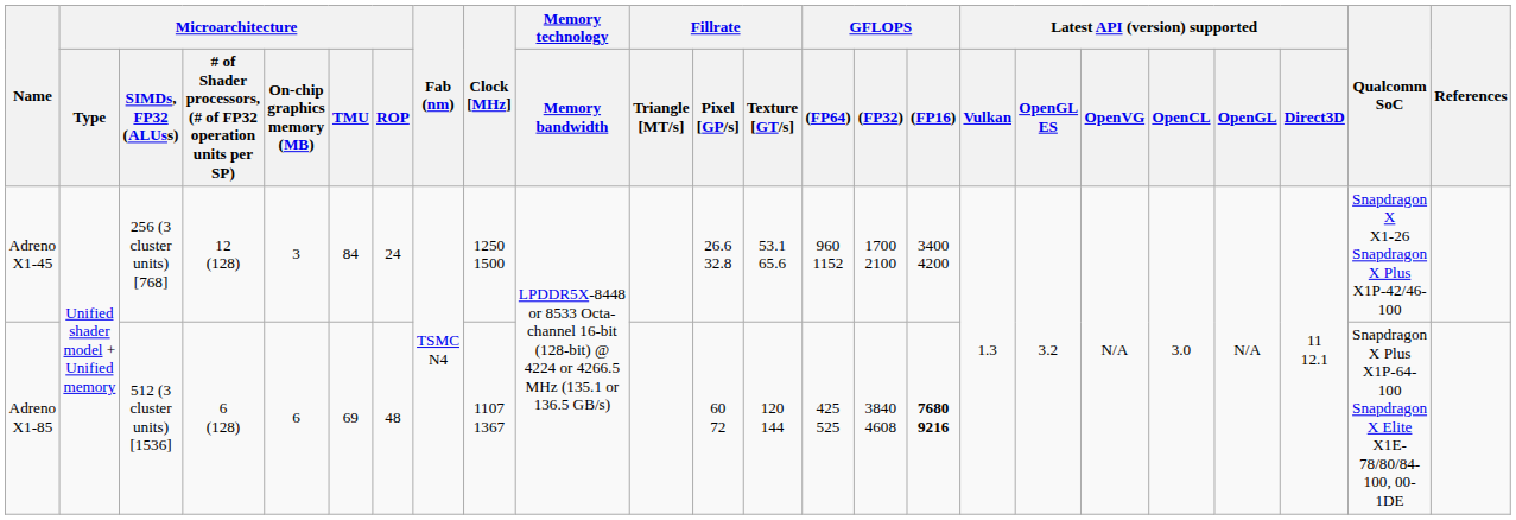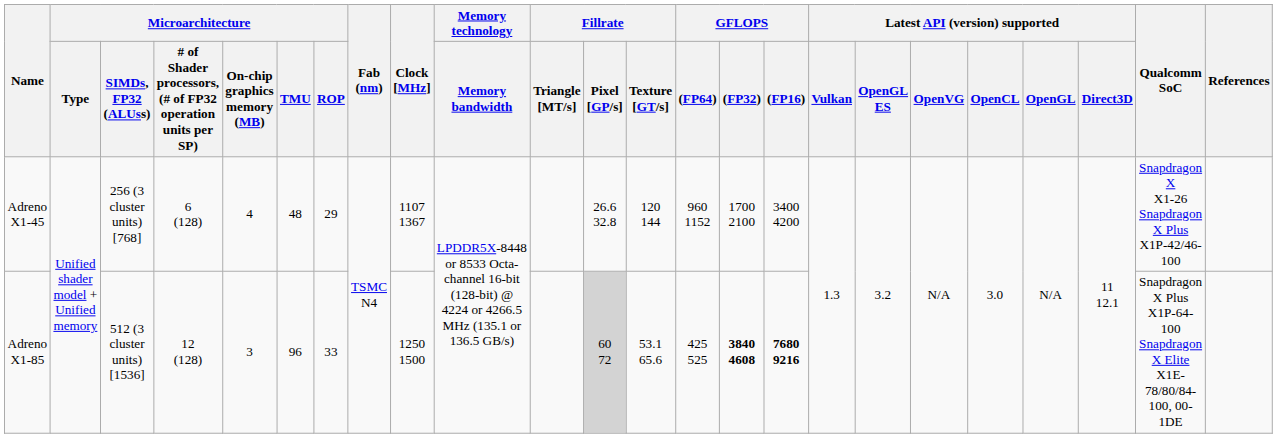Adreno X1-45 | column 4: 12 (128) -> 6 (128)
Adreno X1-45 | Microarchitecture / On-chip graphics memory (MB): 3 -> 4
Adreno X1-45 | Microarchitecture / TMU: 84 -> 48
Adreno X1-45 | Microarchitecture / ROP: 24 -> 29
Adreno X1-45 | Clock [MHz]: 1250 1500 -> 1107 1367
Adreno X1-45 | Fillrate / Texture [GT/s]: 53.1 65.6 -> 120 144
Adreno X1-85 | column 4: 6 (128) -> 12 (128)
Adreno X1-85 | Microarchitecture / On-chip graphics memory (MB): 6 -> 3
Adreno X1-85 | Microarchitecture / TMU: 69 -> 96
Adreno X1-85 | Microarchitecture / ROP: 48 -> 33
Adreno X1-85 | Clock [MHz]: 1107 1367 -> 1250 1500
Adreno X1-85 | Fillrate / Pixel [GP/s]: no background -> lightgrey background
Adreno X1-85 | Fillrate / Texture [GT/s]: 120 144 -> 53.1 65.6
Adreno X1-85 | GFLOPS / (FP32): normal -> bold
